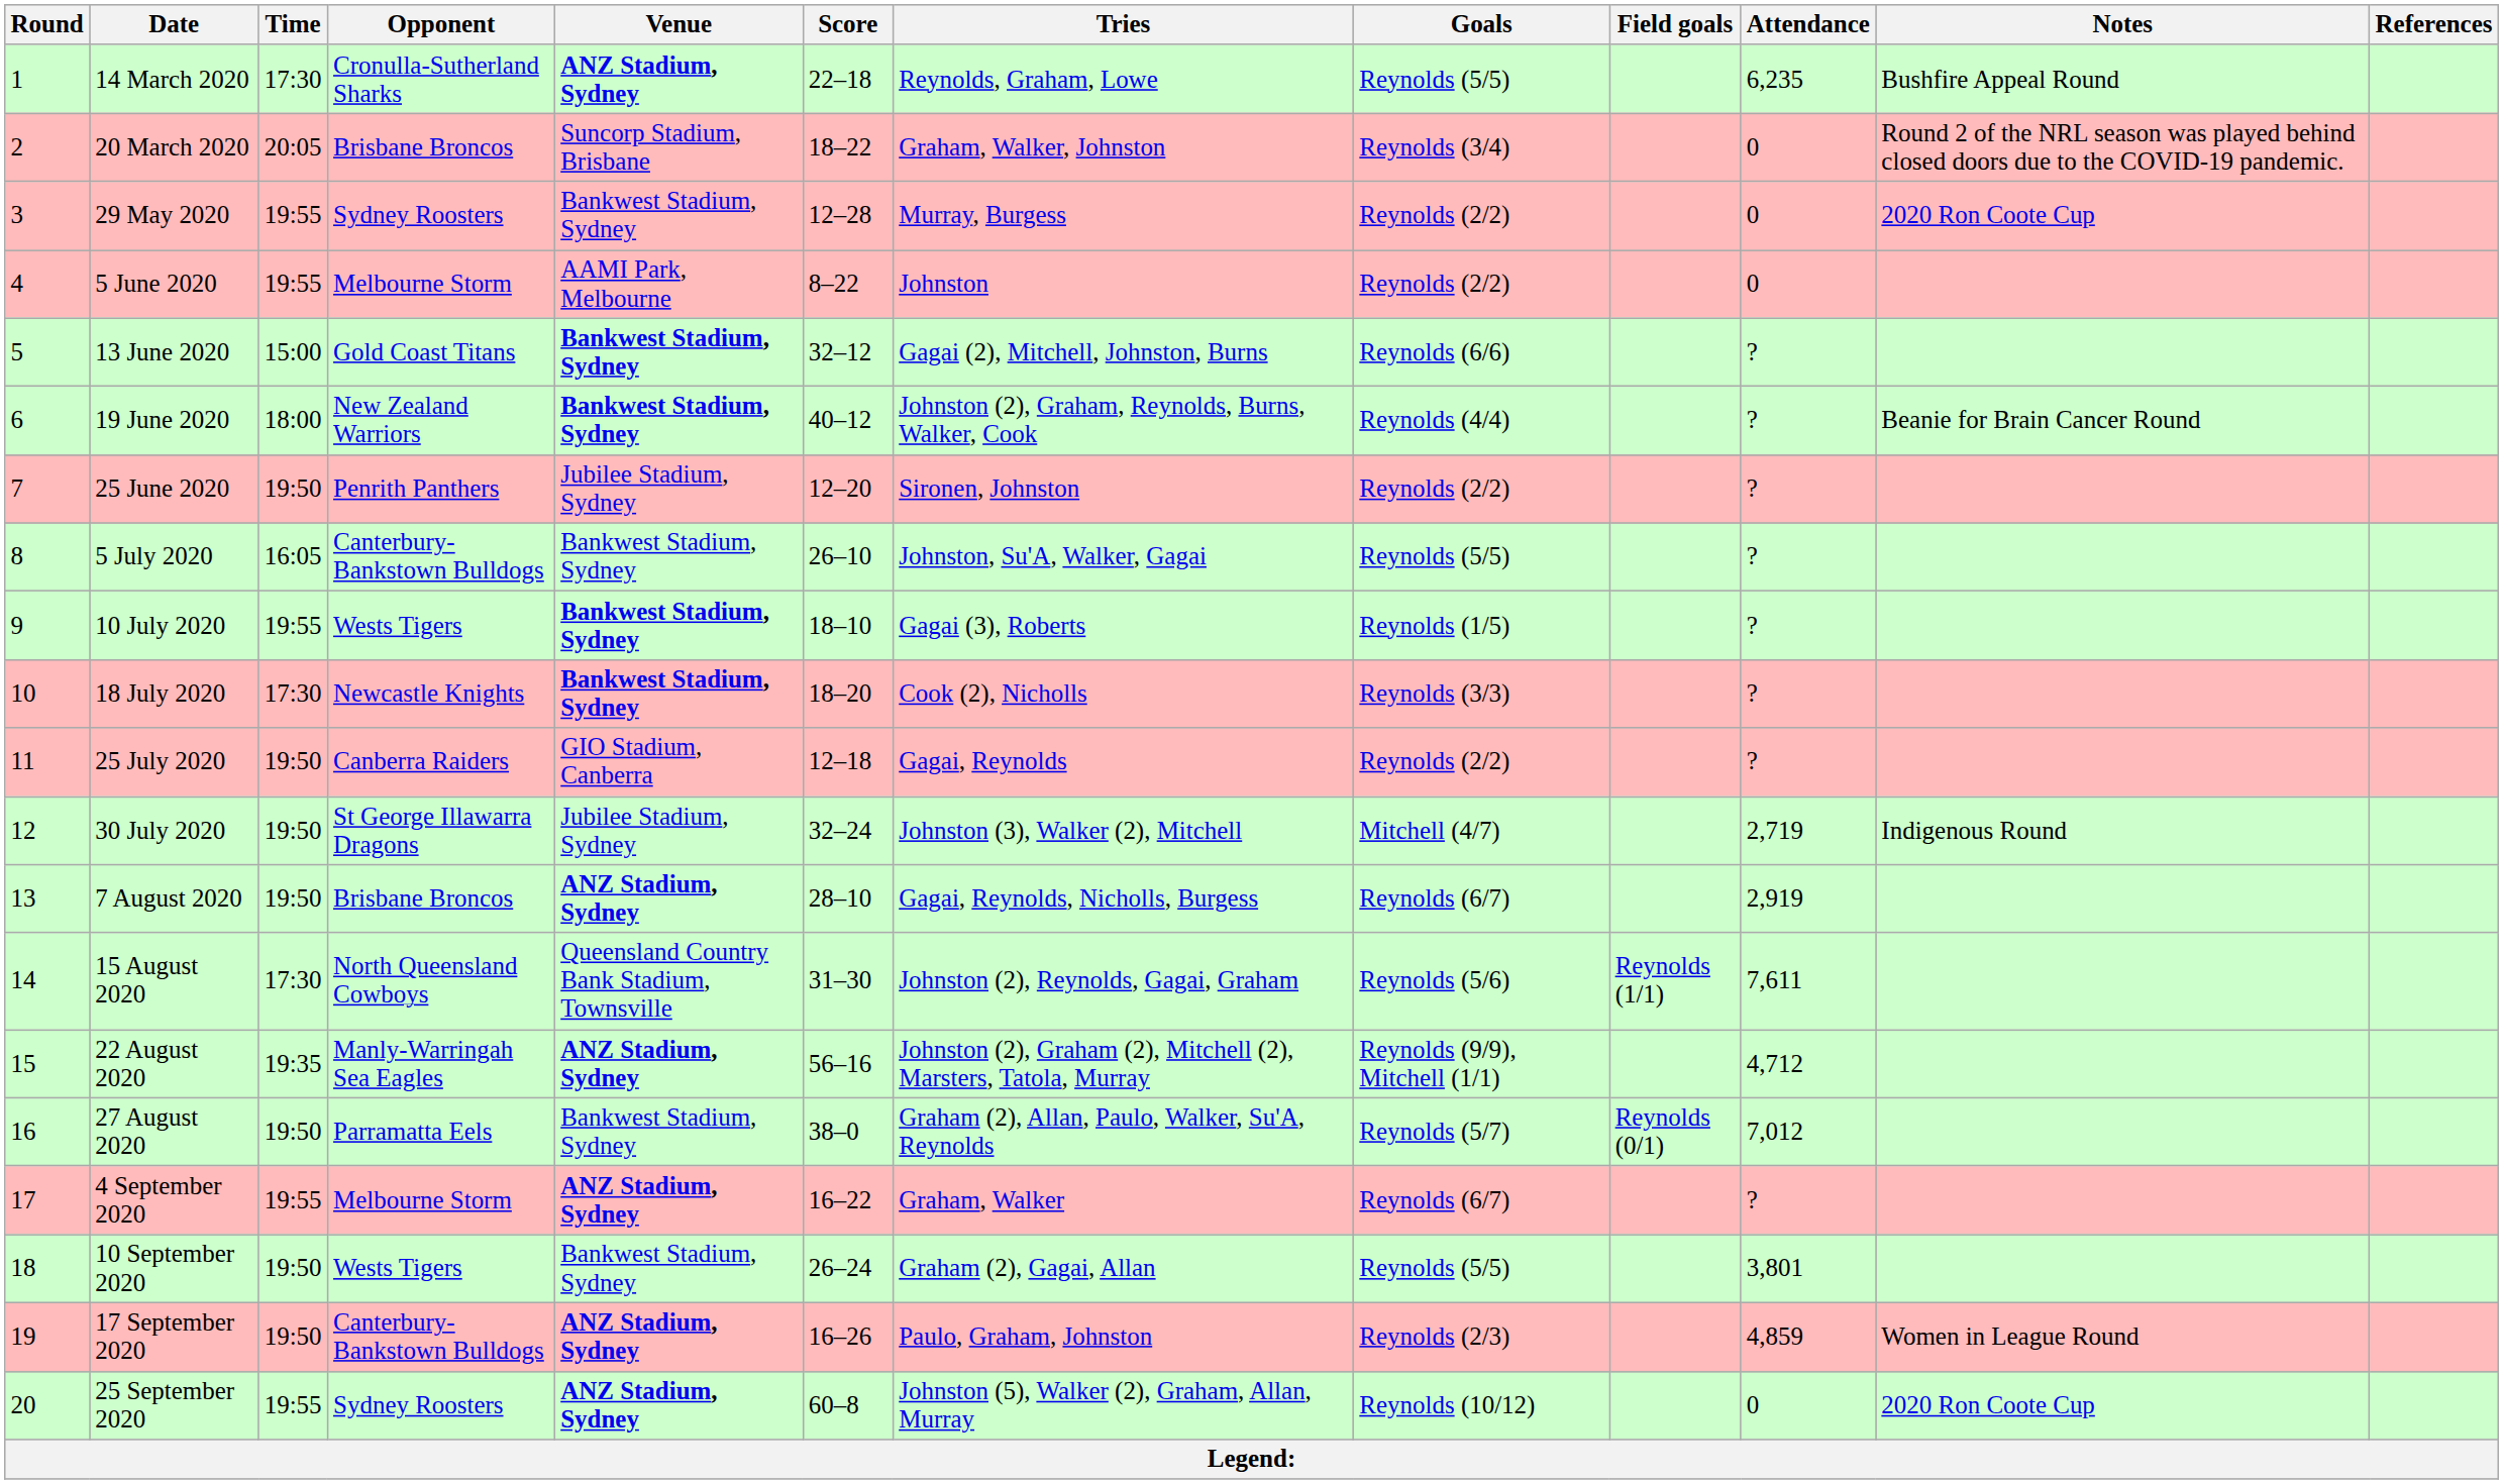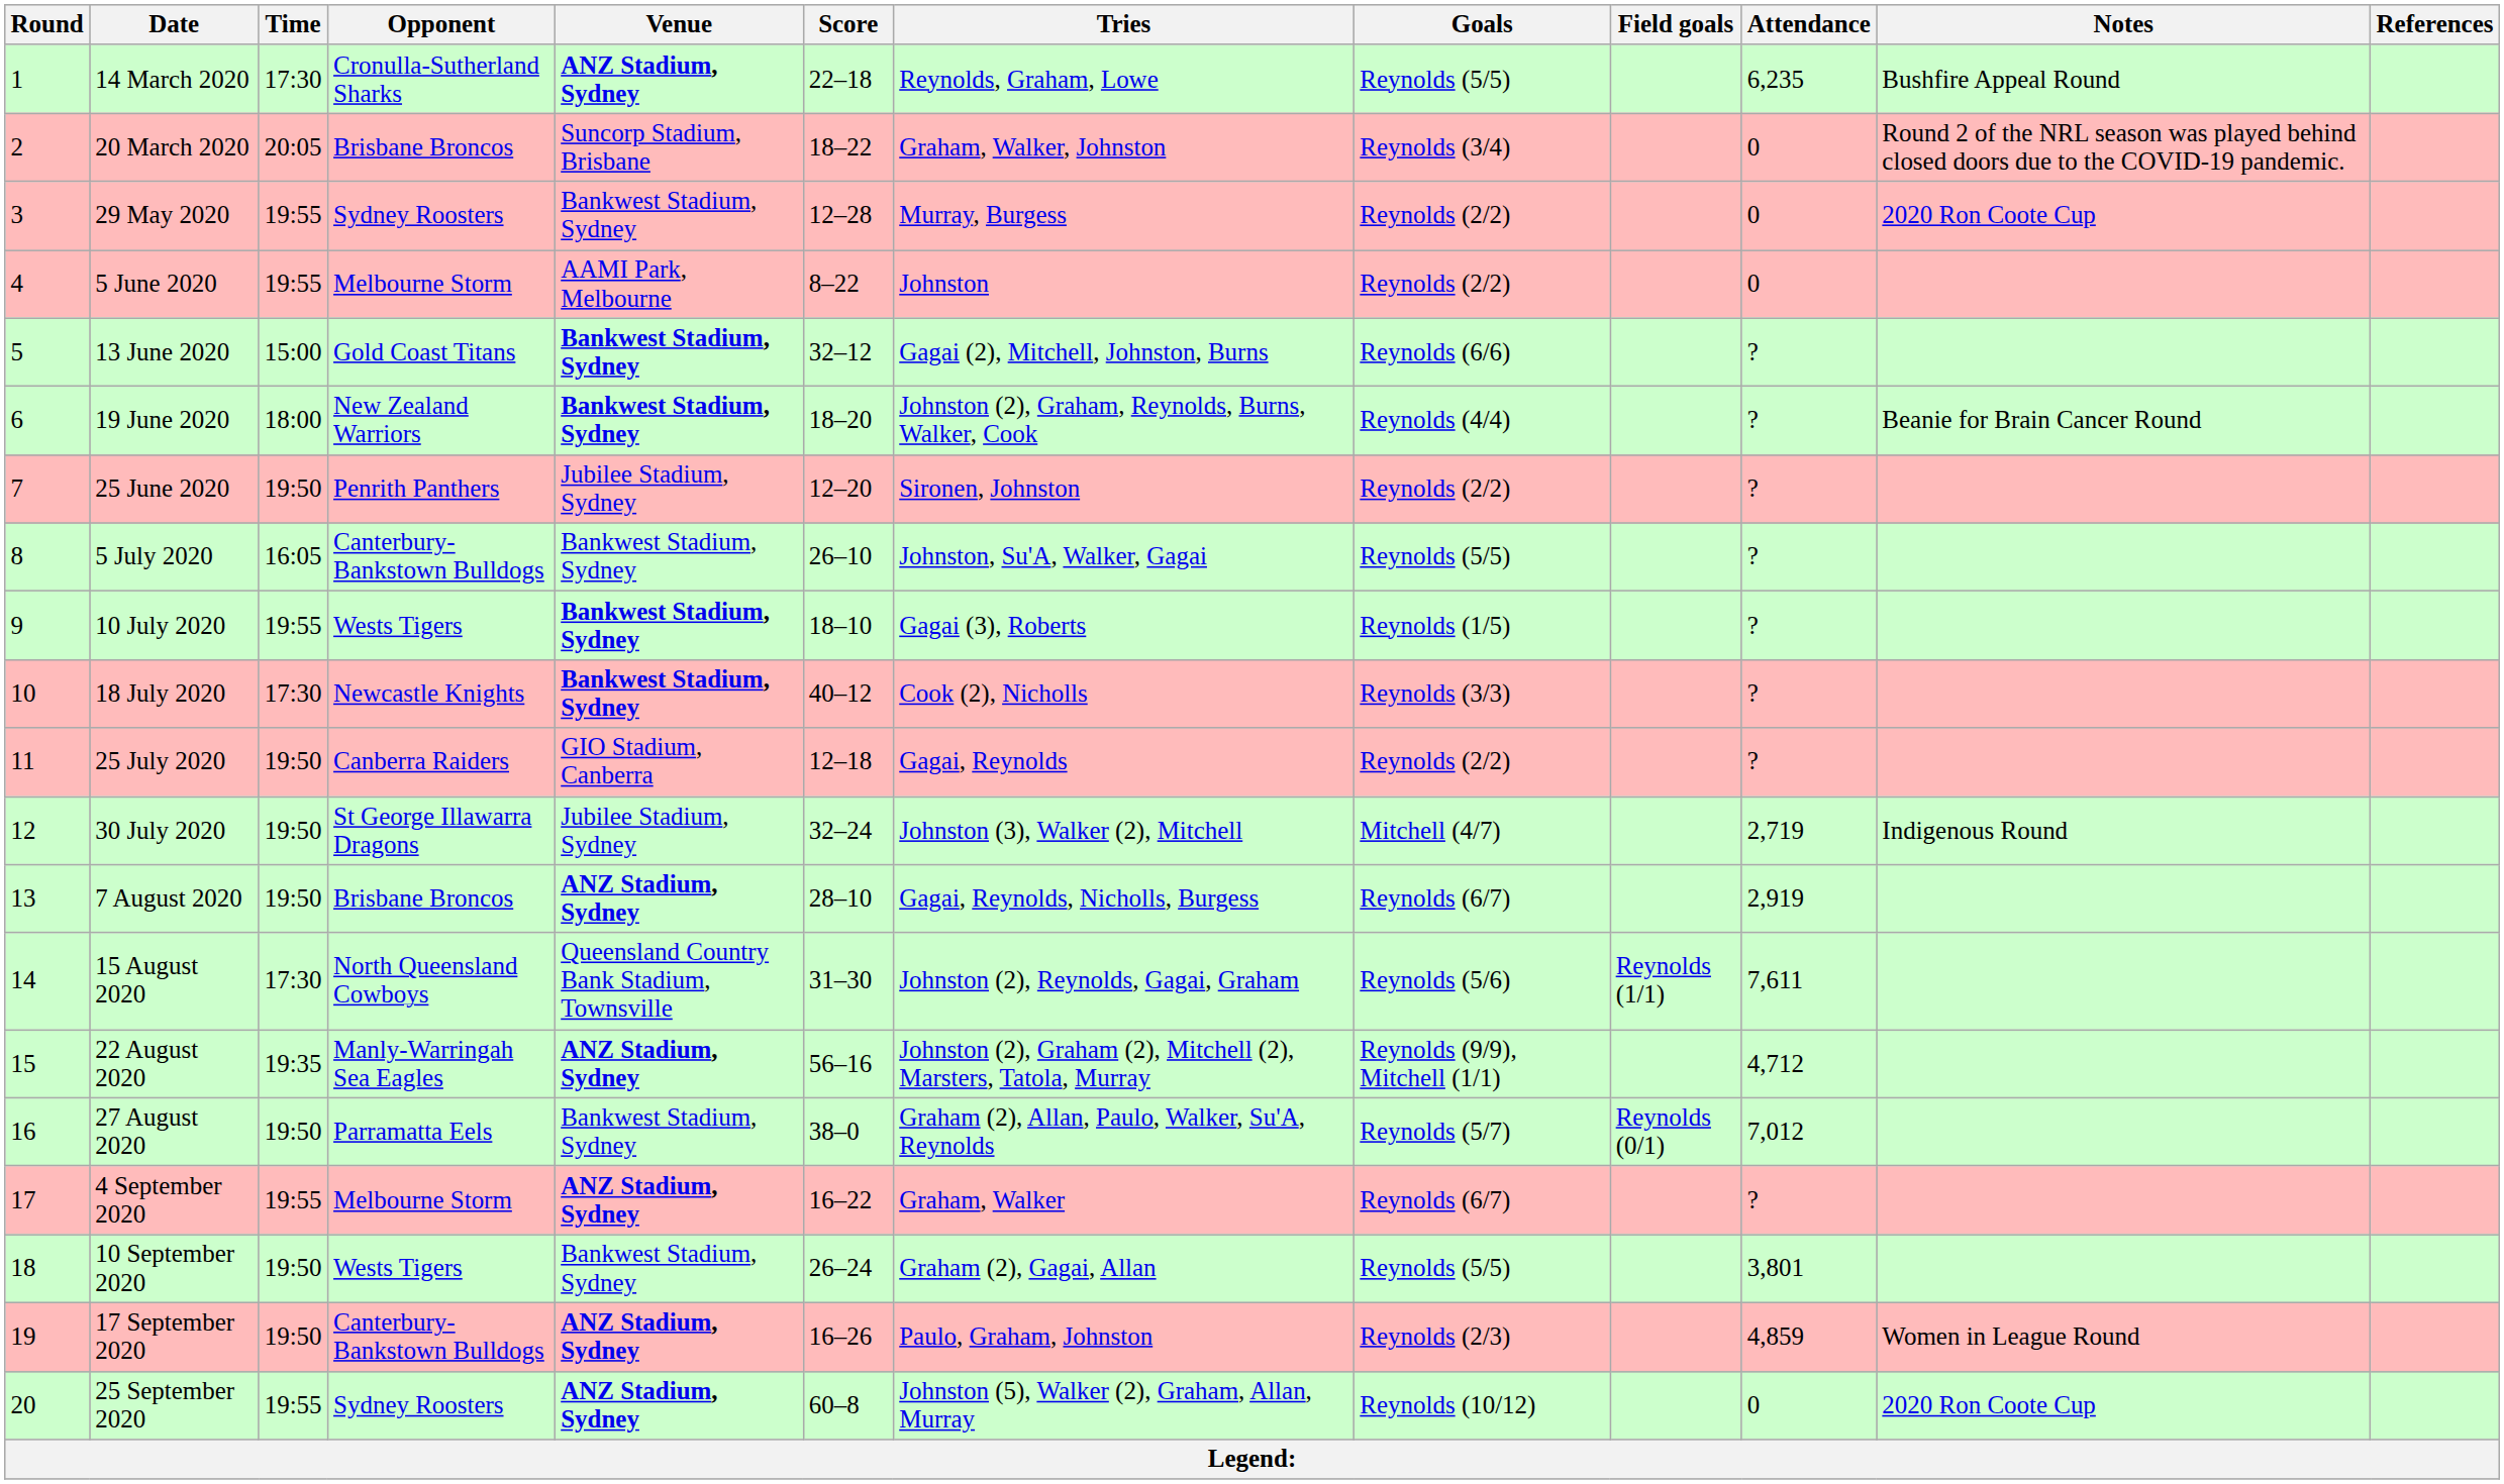19 June 2020 | Score: 40–12 -> 18–20
18 July 2020 | Score: 18–20 -> 40–12
